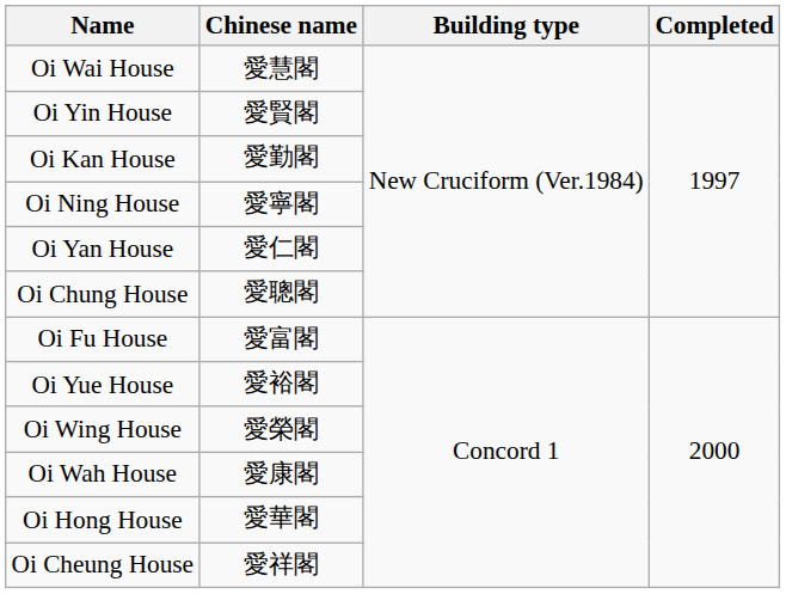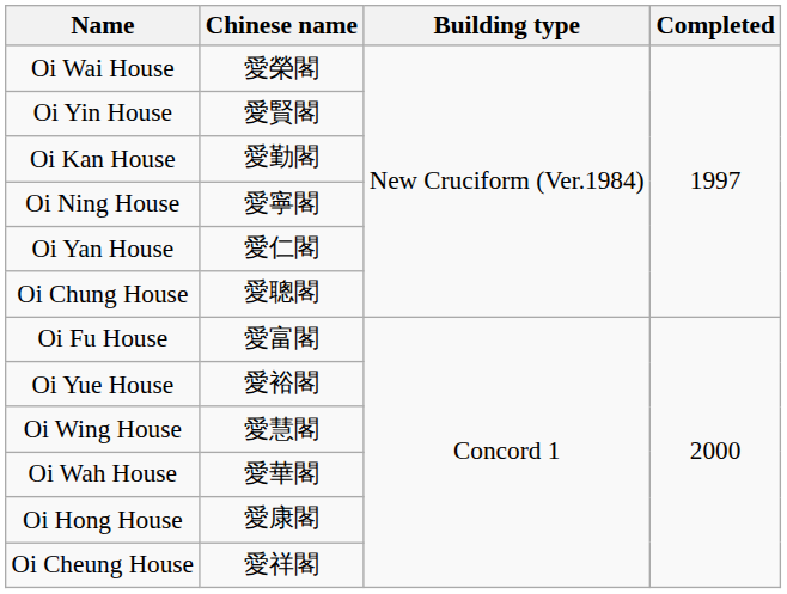Oi Wai House | Chinese name: 愛慧閣 -> 愛榮閣
Oi Wing House | Chinese name: 愛榮閣 -> 愛慧閣
Oi Wah House | Chinese name: 愛康閣 -> 愛華閣
Oi Hong House | Chinese name: 愛華閣 -> 愛康閣
